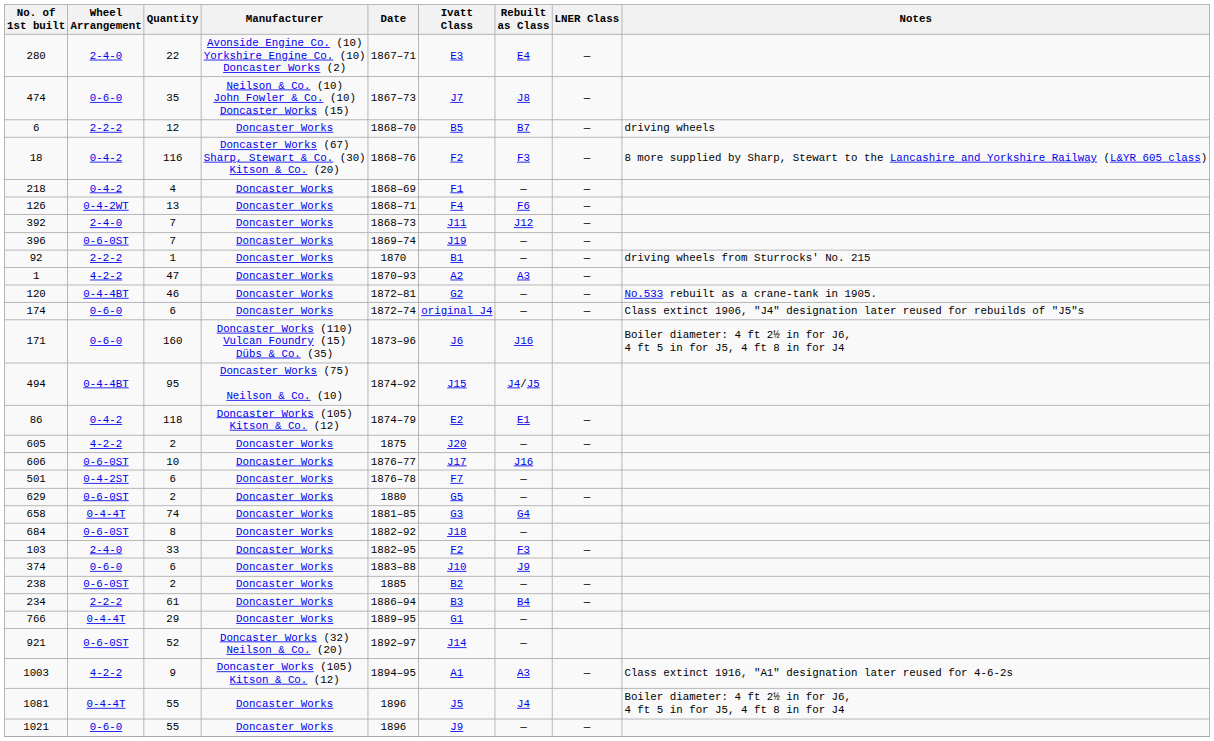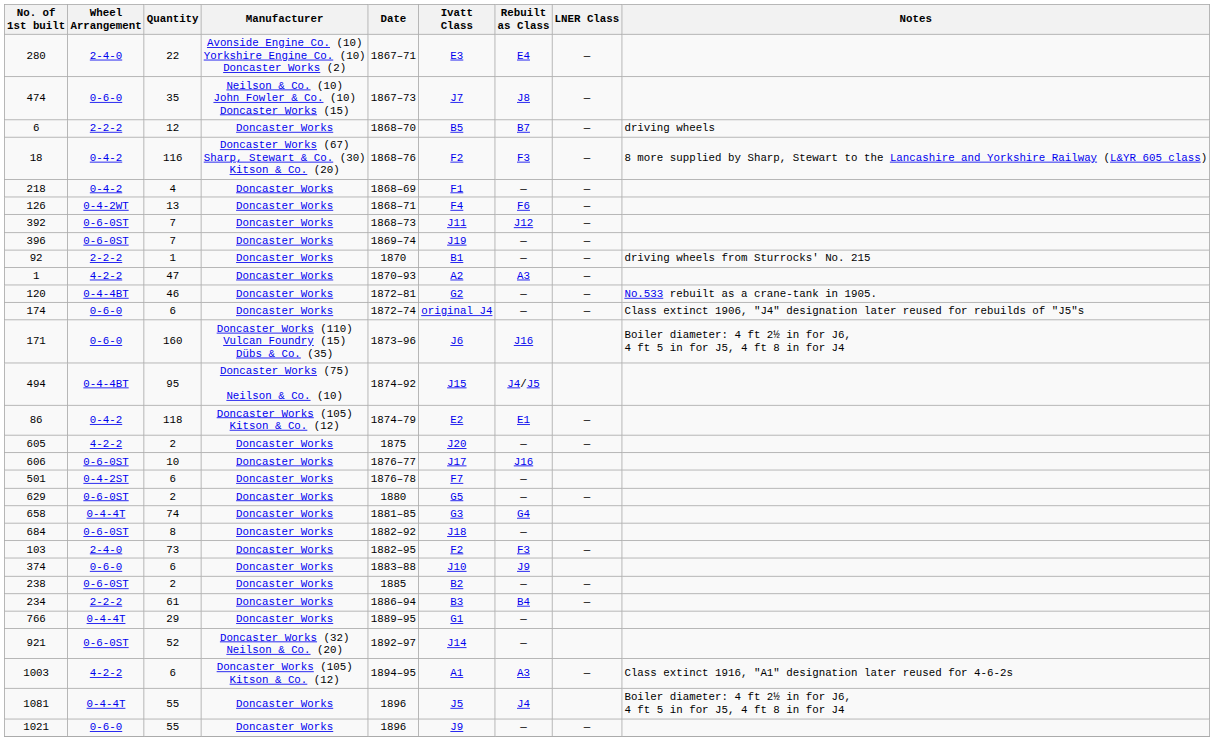392 | Wheel Arrangement: 2-4-0 -> 0-6-0ST
103 | Quantity: 33 -> 73
1003 | Quantity: 9 -> 6
